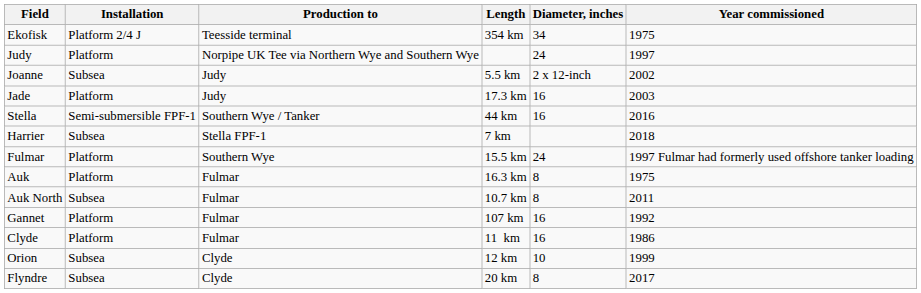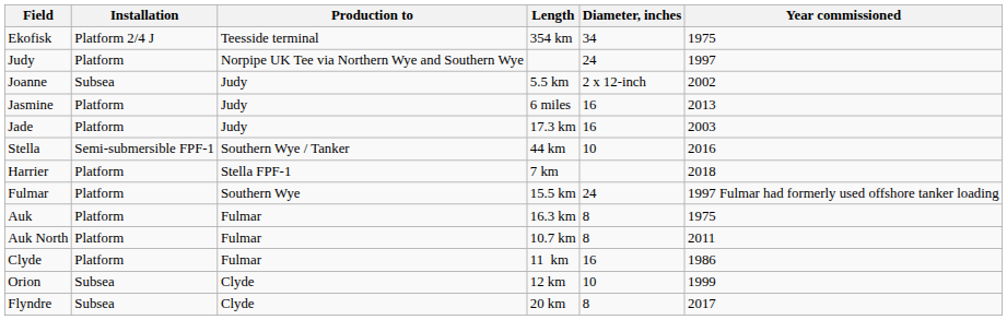+ row: Jasmine | Platform | Judy | 6 miles | 16 | 2013
Stella | Diameter, inches: 16 -> 10
Harrier | Installation: Subsea -> Platform
Auk North | Installation: Subsea -> Platform
- row: Gannet | Platform | Fulmar | 107 km | 16 | 1992
